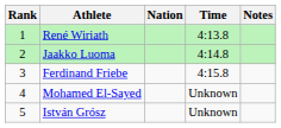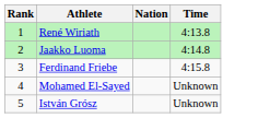- column: Notes
